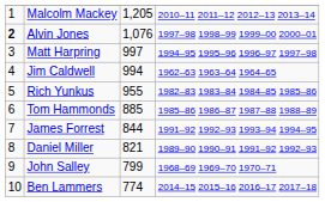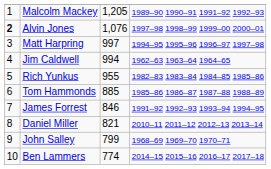Malcolm Mackey | column 4: 2010–11 2011–12 2012–13 2013–14 -> 1989–90 1990–91 1991–92 1992–93
James Forrest | column 3: 844 -> 846
Daniel Miller | column 4: 1989–90 1990–91 1991–92 1992–93 -> 2010–11 2011–12 2012–13 2013–14
